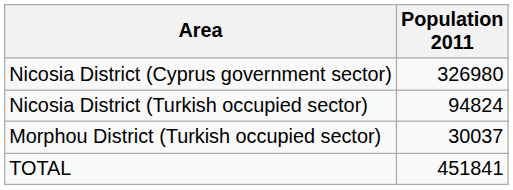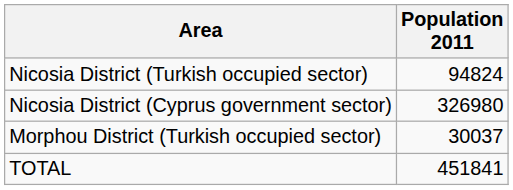rows swapped: Nicosia District (Cyprus government sector) <-> Nicosia District (Turkish occupied sector)
